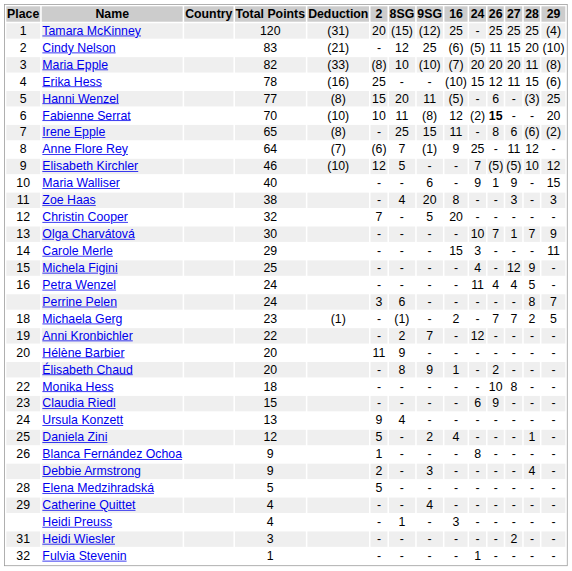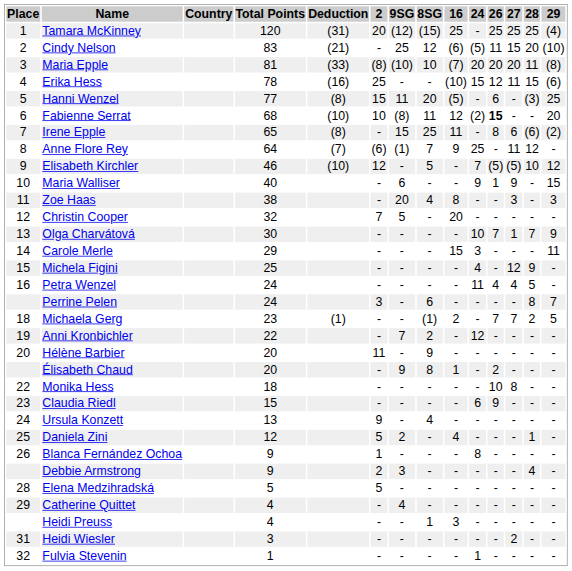columns swapped: 8SG <-> 9SG
Maria Epple | Total Points: 82 -> 81
Fabienne Serrat | Total Points: 70 -> 68
